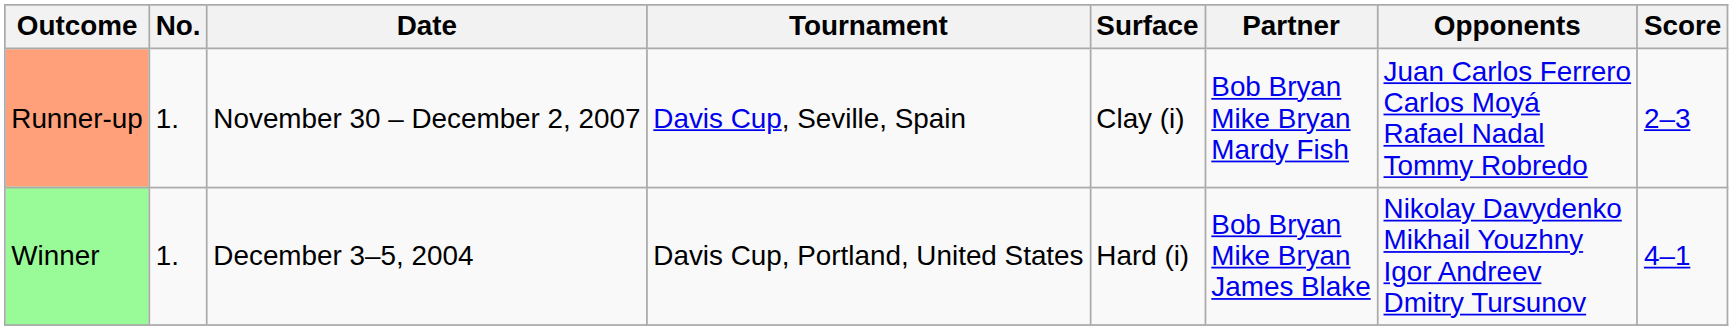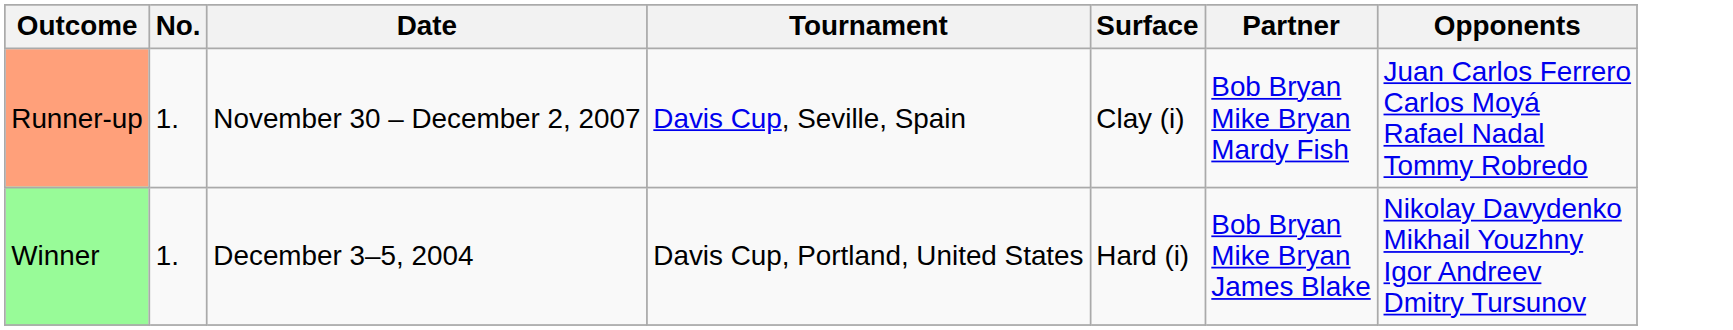- column: Score | 2–3 | 4–1
